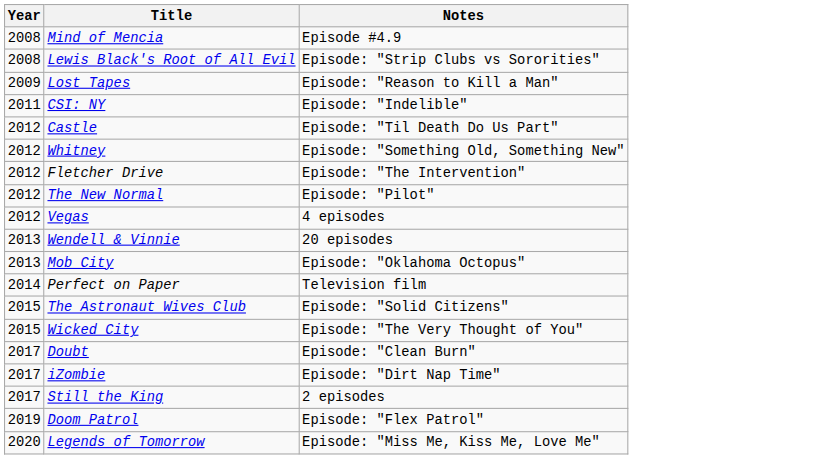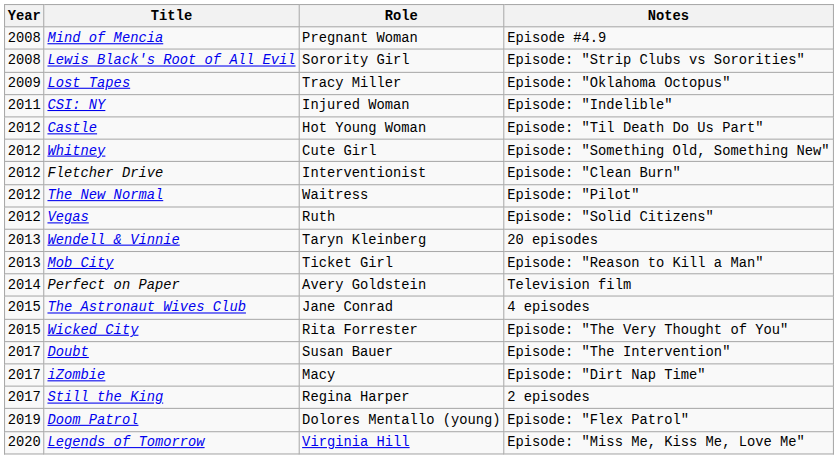+ column: Role | Pregnant Woman | Sorority Girl | Tracy Miller | Injured Woman | Hot Young Woman | Cute Girl | Interventionist | Waitress | Ruth | Taryn Kleinberg | Ticket Girl | Avery Goldstein | Jane Conrad | Rita Forrester | Susan Bauer | Macy | Regina Harper | Dolores Mentallo (young) | Virginia Hill
Lost Tapes | Notes: Episode: "Reason to Kill a Man" -> Episode: "Oklahoma Octopus"
Fletcher Drive | Notes: Episode: "The Intervention" -> Episode: "Clean Burn"
Vegas | Notes: 4 episodes -> Episode: "Solid Citizens"
Mob City | Notes: Episode: "Oklahoma Octopus" -> Episode: "Reason to Kill a Man"
The Astronaut Wives Club | Notes: Episode: "Solid Citizens" -> 4 episodes
Doubt | Notes: Episode: "Clean Burn" -> Episode: "The Intervention"
